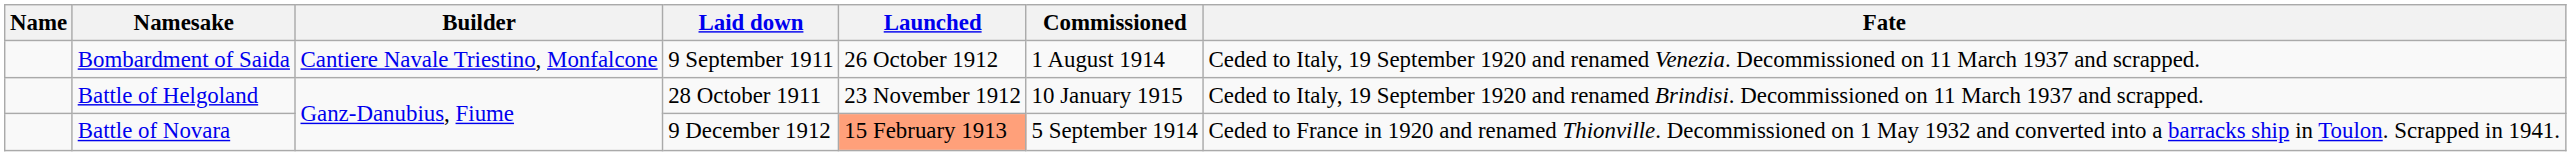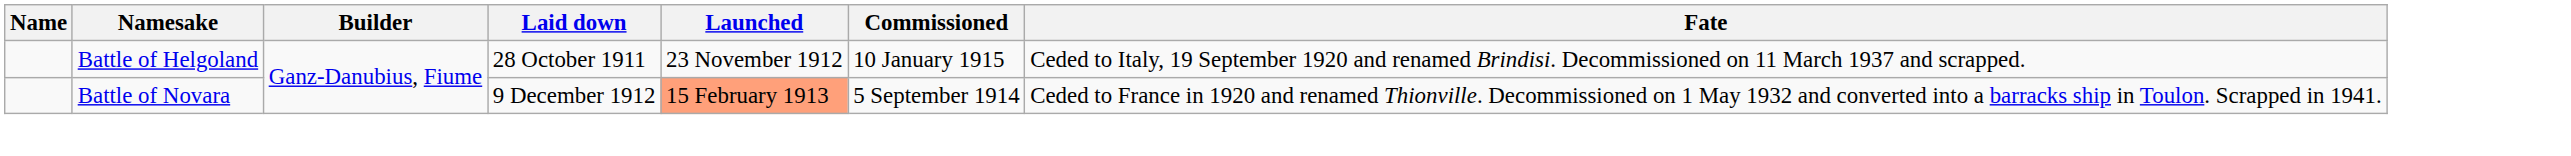- row: Bombardment of Saida | Cantiere Navale Triestino, Monfalcone | 9 September 1911 | 26 October 1912 | 1 August 1914 | Ceded to Italy, 19 September 1920 and renamed Venezia. Decommissioned on 11 March 1937 and scrapped.
